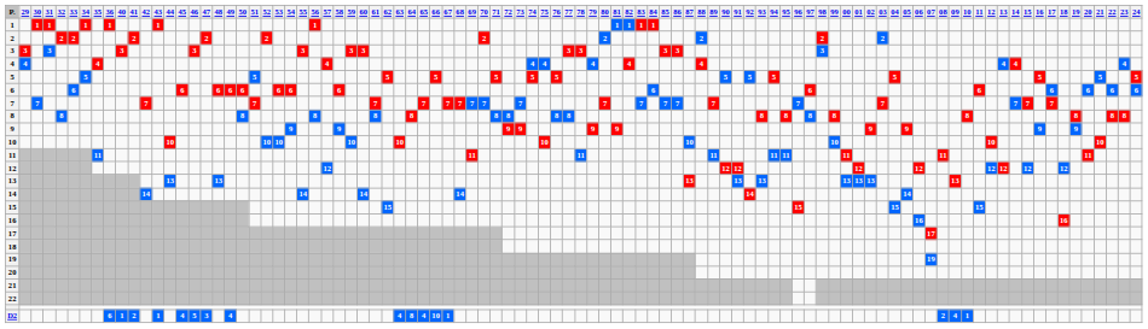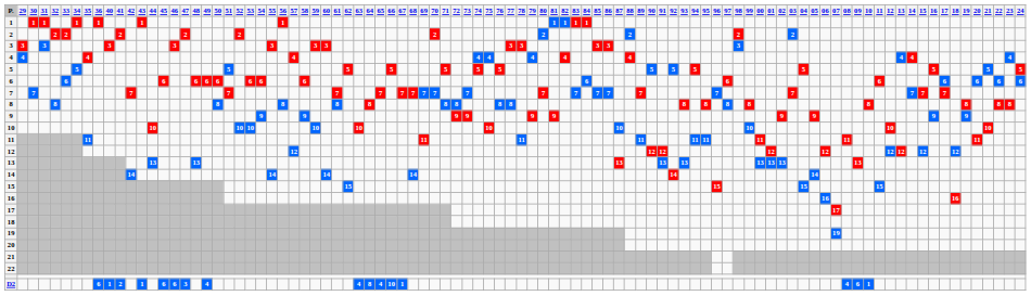D2 | 45: 4 -> 6
D2 | 46: 5 -> 6
D2 | 08: 2 -> 4
D2 | 09: 4 -> 6
